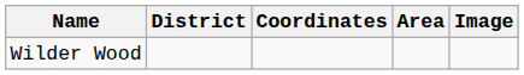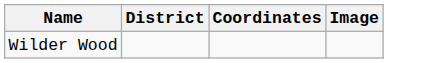- column: Area
